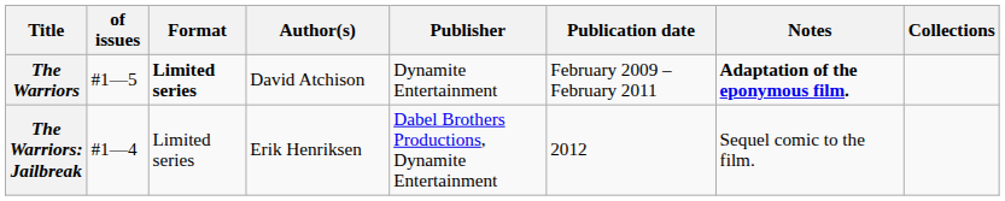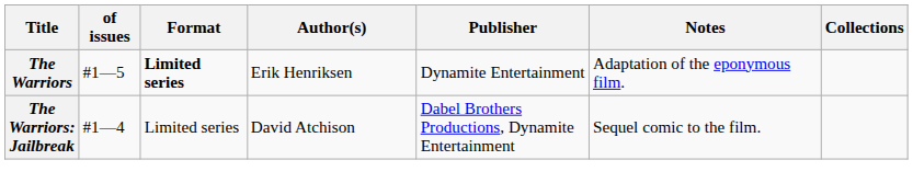- column: Publication date | February 2009 – February 2011 | 2012
The Warriors | Author(s): David Atchison -> Erik Henriksen
The Warriors | Notes: bold -> normal
The Warriors: Jailbreak | Author(s): Erik Henriksen -> David Atchison
